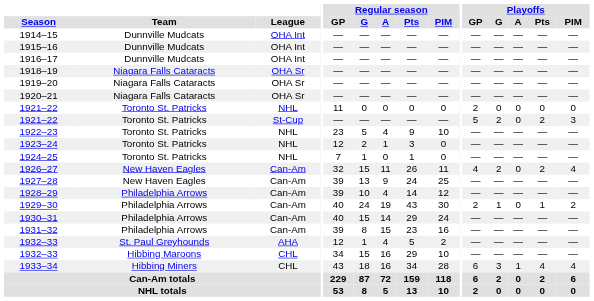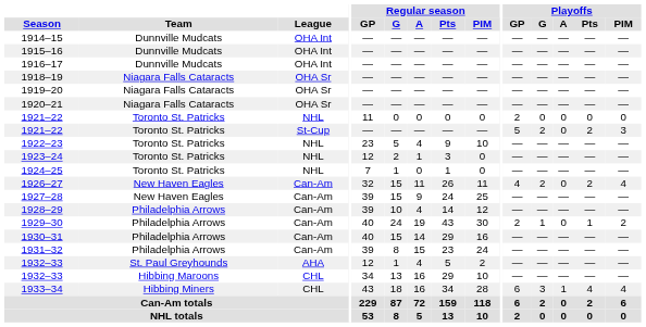1927–28 | Regular season / G: 13 -> 15
1930–31 | Regular season / PIM: 24 -> 16
1931–32 | Regular season / PIM: 16 -> 24
1932–33 / CHL | Regular season / G: 15 -> 13
